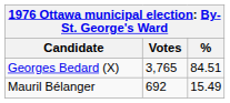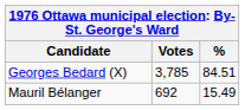Georges Bedard (X) | Votes: 3,765 -> 3,785
